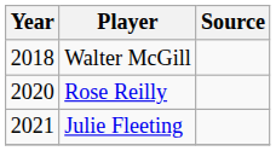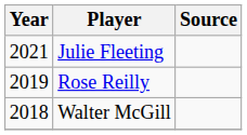rows swapped: Walter McGill <-> Julie Fleeting
Rose Reilly | Year: 2020 -> 2019
